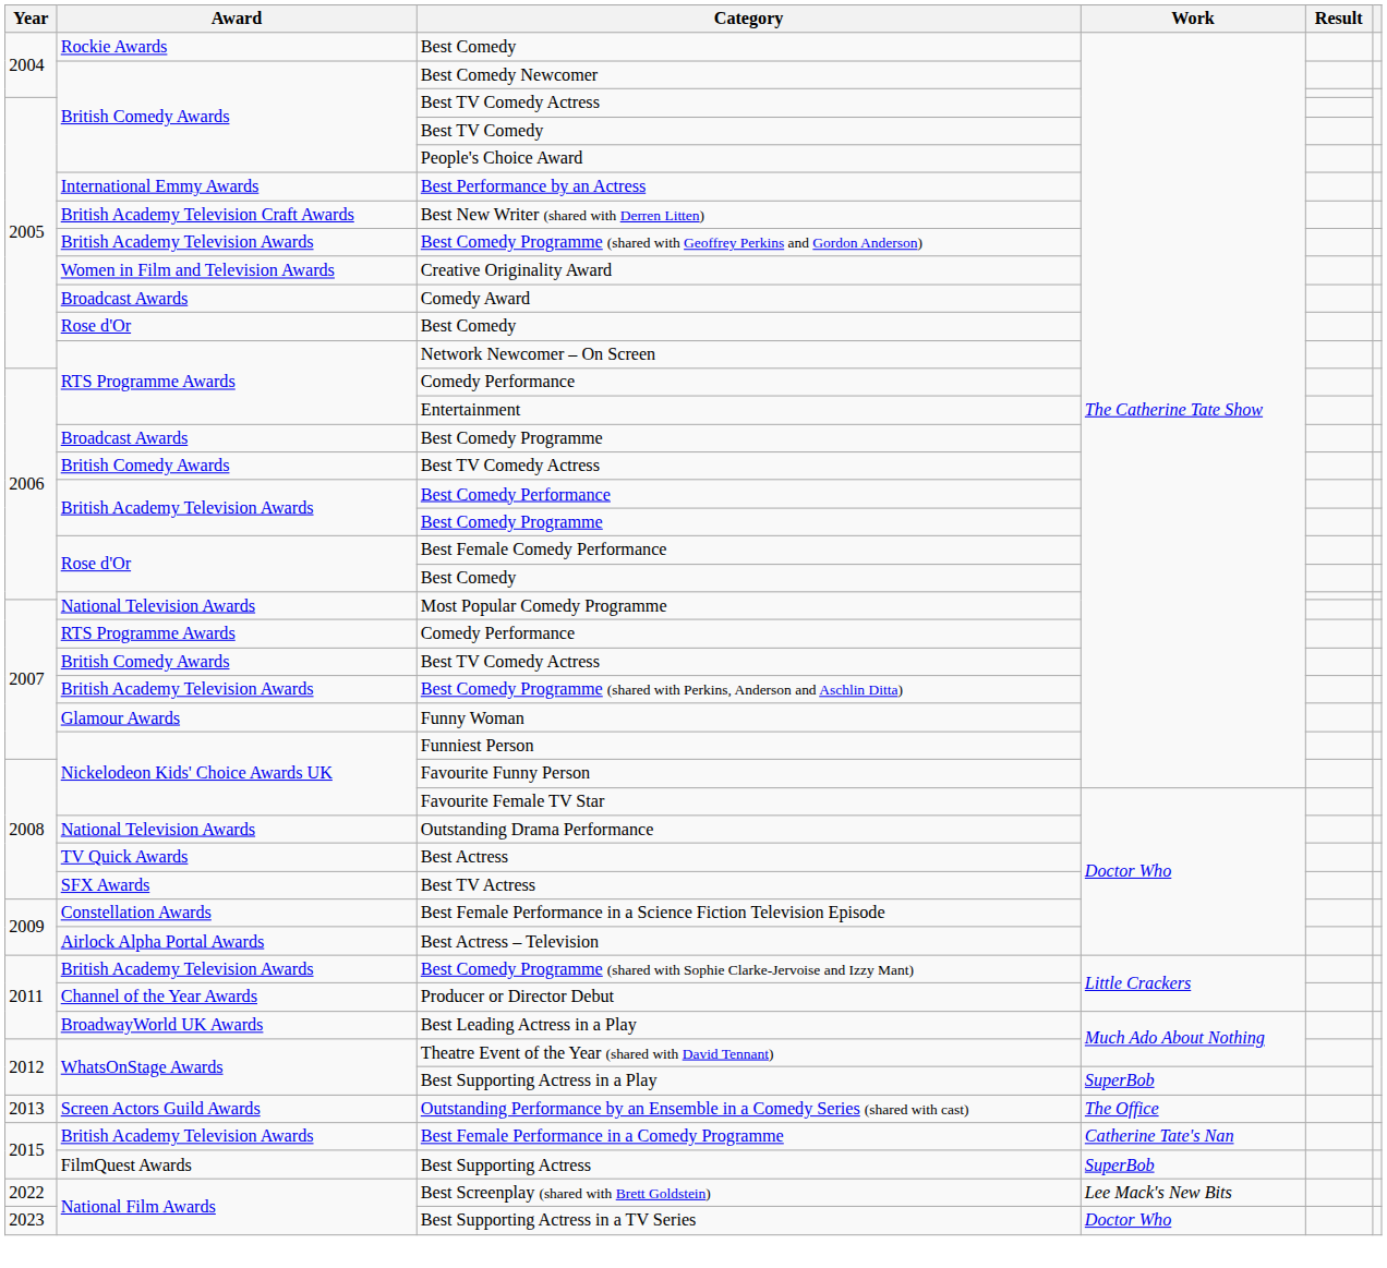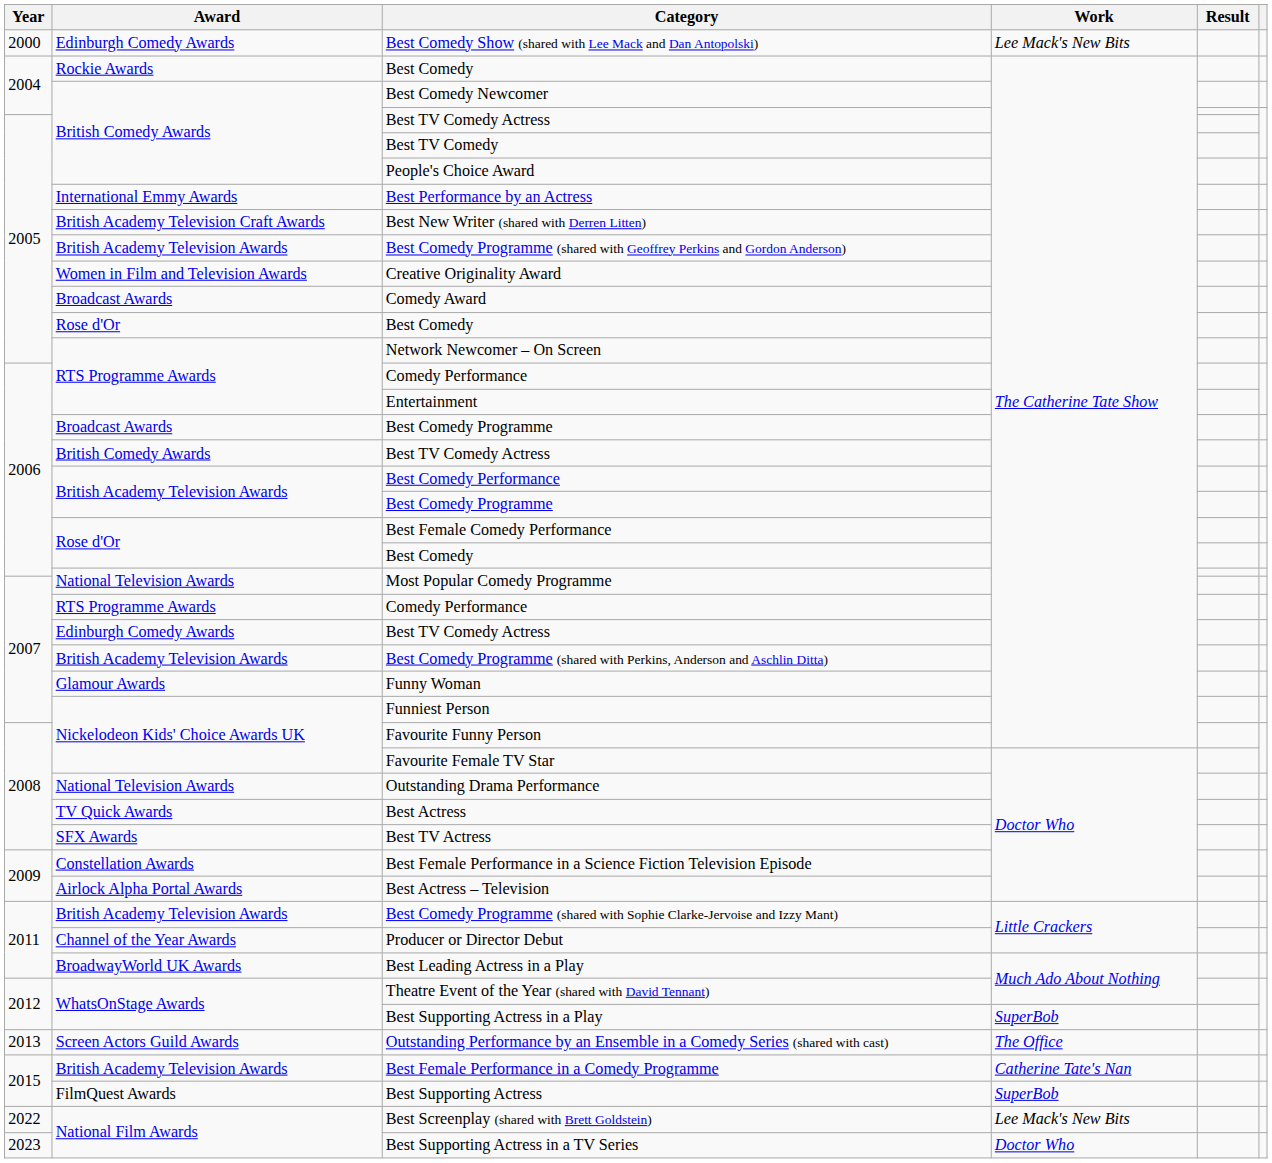+ row: 2000 | Edinburgh Comedy Awards | Best Comedy Show (shared with Lee Mack and Dan Antopolski) | Lee Mack's New Bits
2007 / Best TV Comedy Actress | Award: British Comedy Awards -> Edinburgh Comedy Awards
